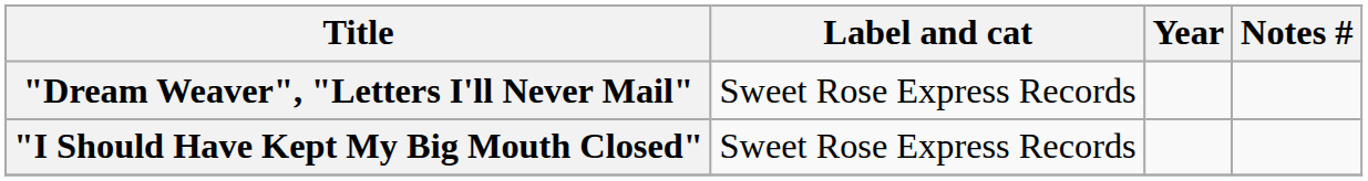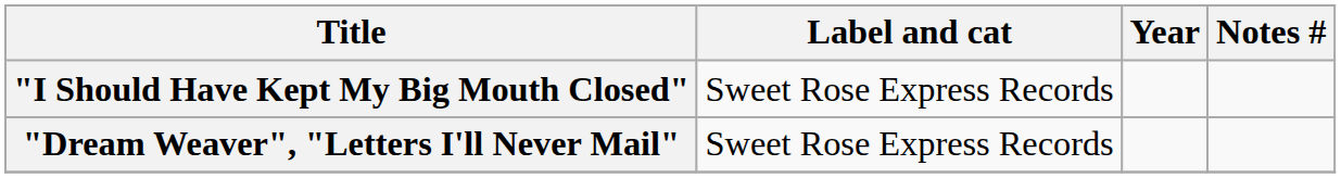rows swapped: "I Should Have Kept My Big Mouth Closed" <-> "Dream Weaver", "Letters I'll Never Mail"
